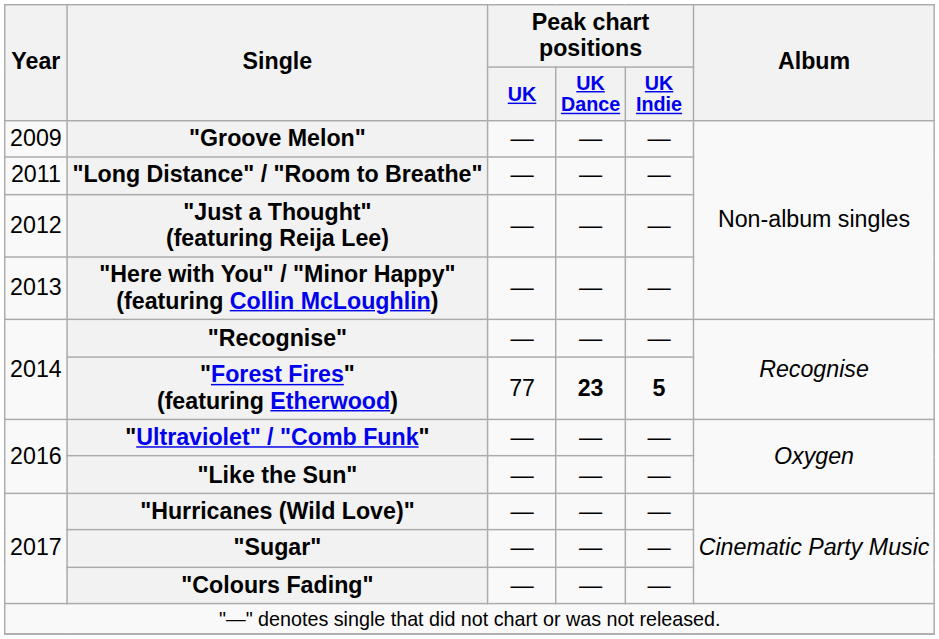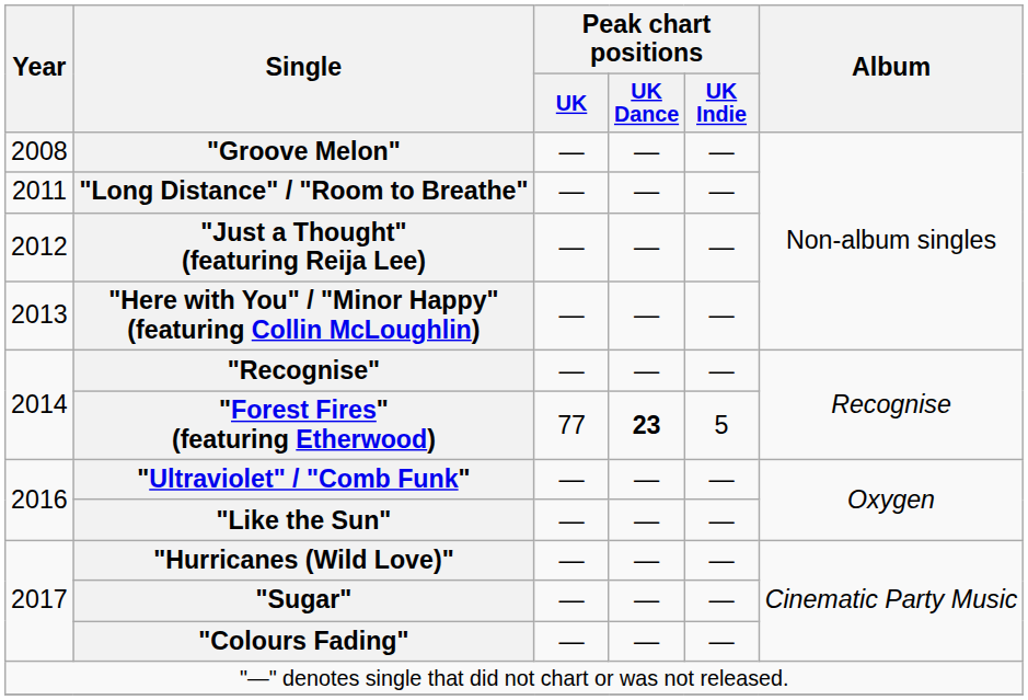"Groove Melon" | Year: 2009 -> 2008
"Forest Fires" (featuring Etherwood) | Peak chart positions / UK Indie: bold -> normal
